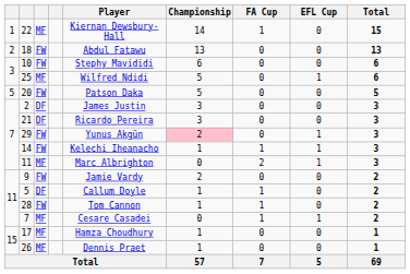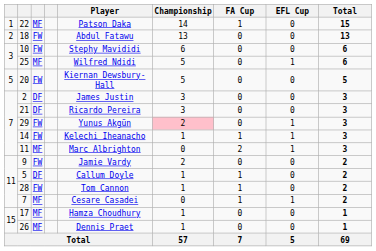22 | Player: Kiernan Dewsbury-Hall -> Patson Daka
20 | Player: Patson Daka -> Kiernan Dewsbury-Hall
